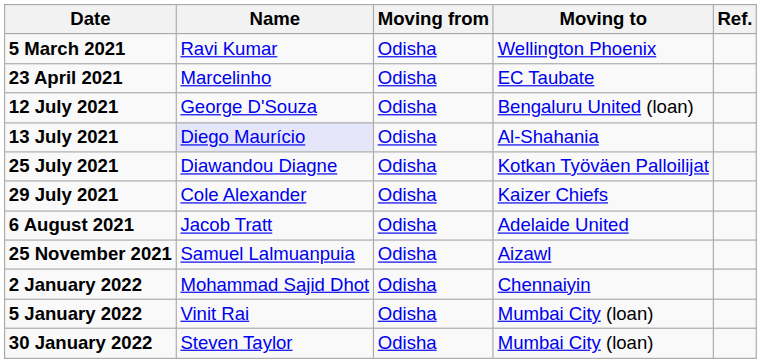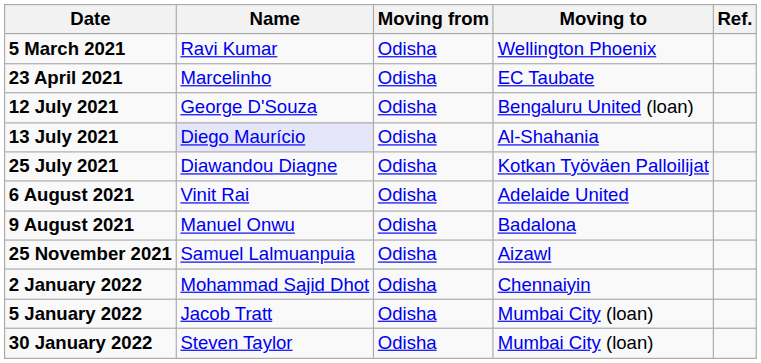- row: 29 July 2021 | Cole Alexander | Odisha | Kaizer Chiefs
6 August 2021 | Name: Jacob Tratt -> Vinit Rai
+ row: 9 August 2021 | Manuel Onwu | Odisha | Badalona
5 January 2022 | Name: Vinit Rai -> Jacob Tratt
